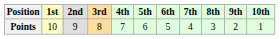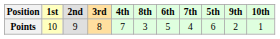columns swapped: 5th <-> 8th
